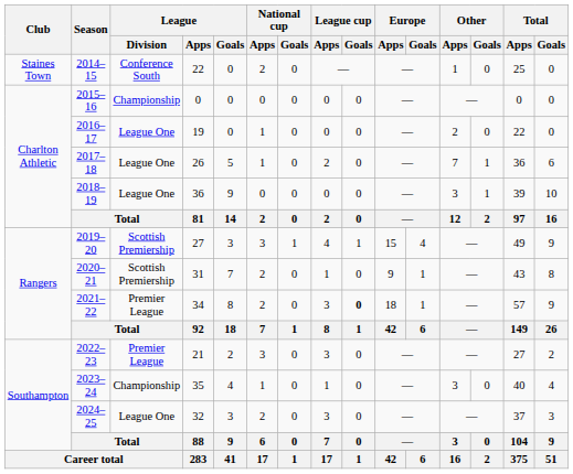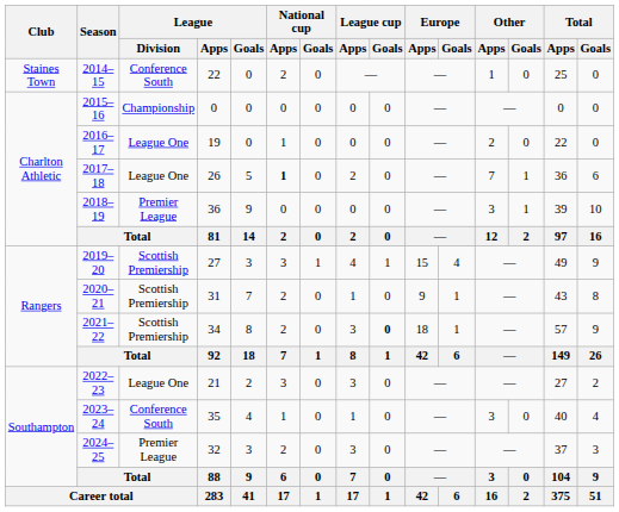2017–18 | National cup / Apps: normal -> bold
2018–19 | League / Division: League One -> Premier League
2021–22 | League / Division: Premier League -> Scottish Premiership
2022–23 | League / Division: Premier League -> League One
2023–24 | League / Division: Championship -> Conference South
2024–25 | League / Division: League One -> Premier League
